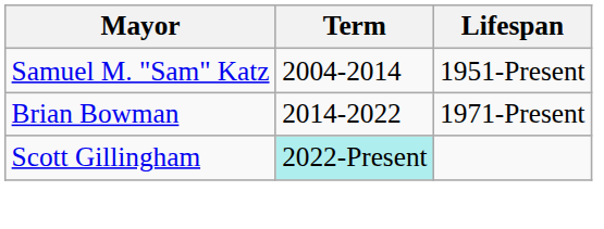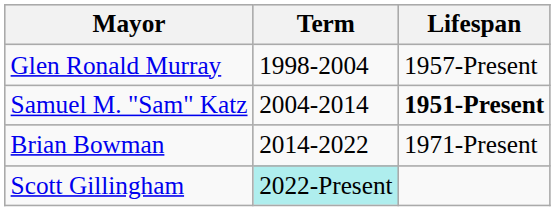+ row: Glen Ronald Murray | 1998-2004 | 1957-Present
Samuel M. "Sam" Katz | Lifespan: normal -> bold
